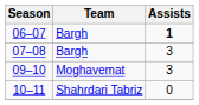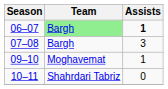06–07 | Team: no background -> lightgreen background
09–10 | Assists: 3 -> 1
